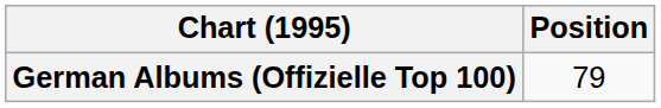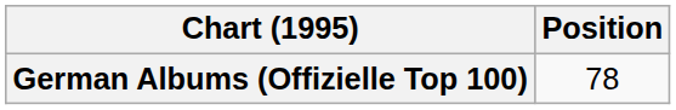German Albums (Offizielle Top 100) | Position: 79 -> 78
